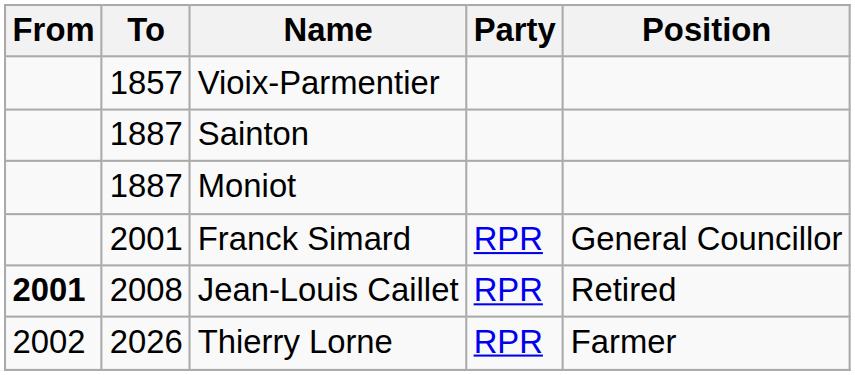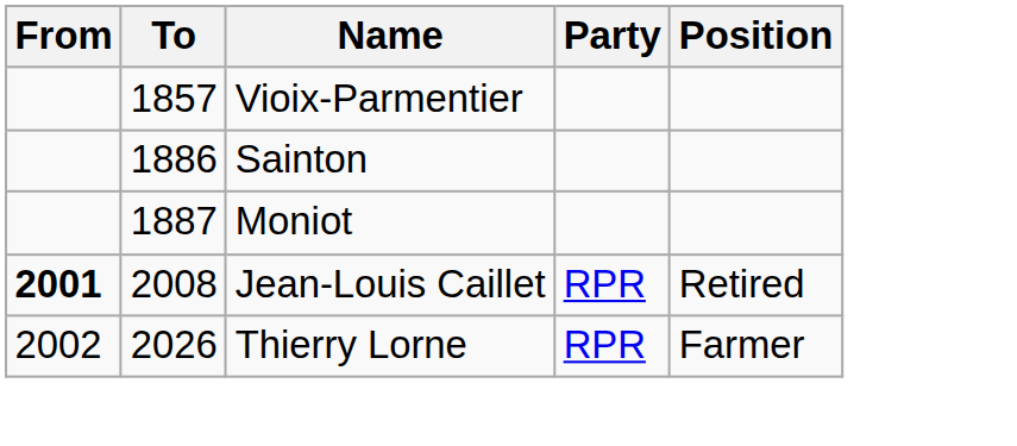Sainton | To: 1887 -> 1886
- row: 2001 | Franck Simard | RPR | General Councillor
